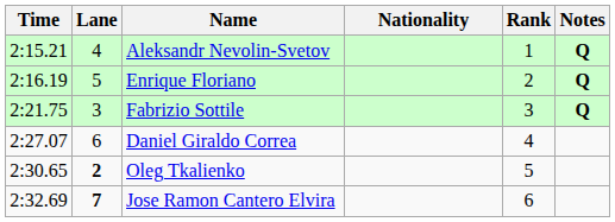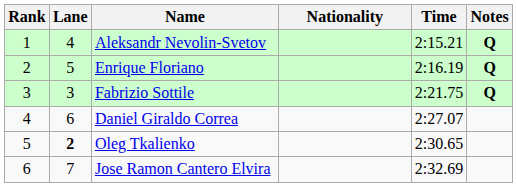columns swapped: Rank <-> Time
Jose Ramon Cantero Elvira | Lane: bold -> normal
